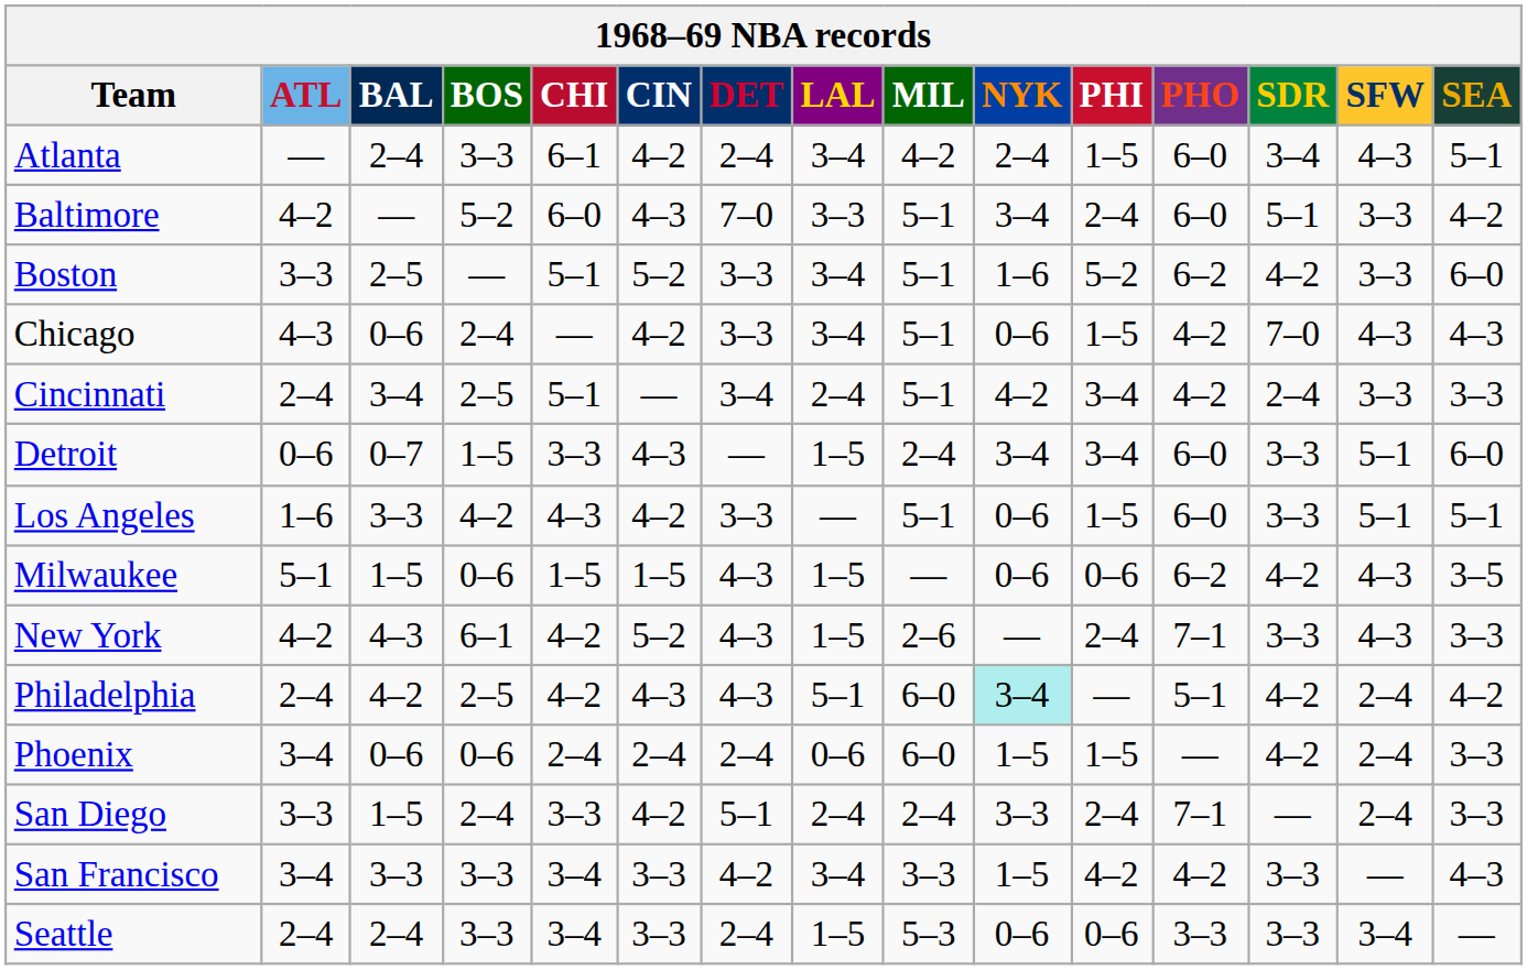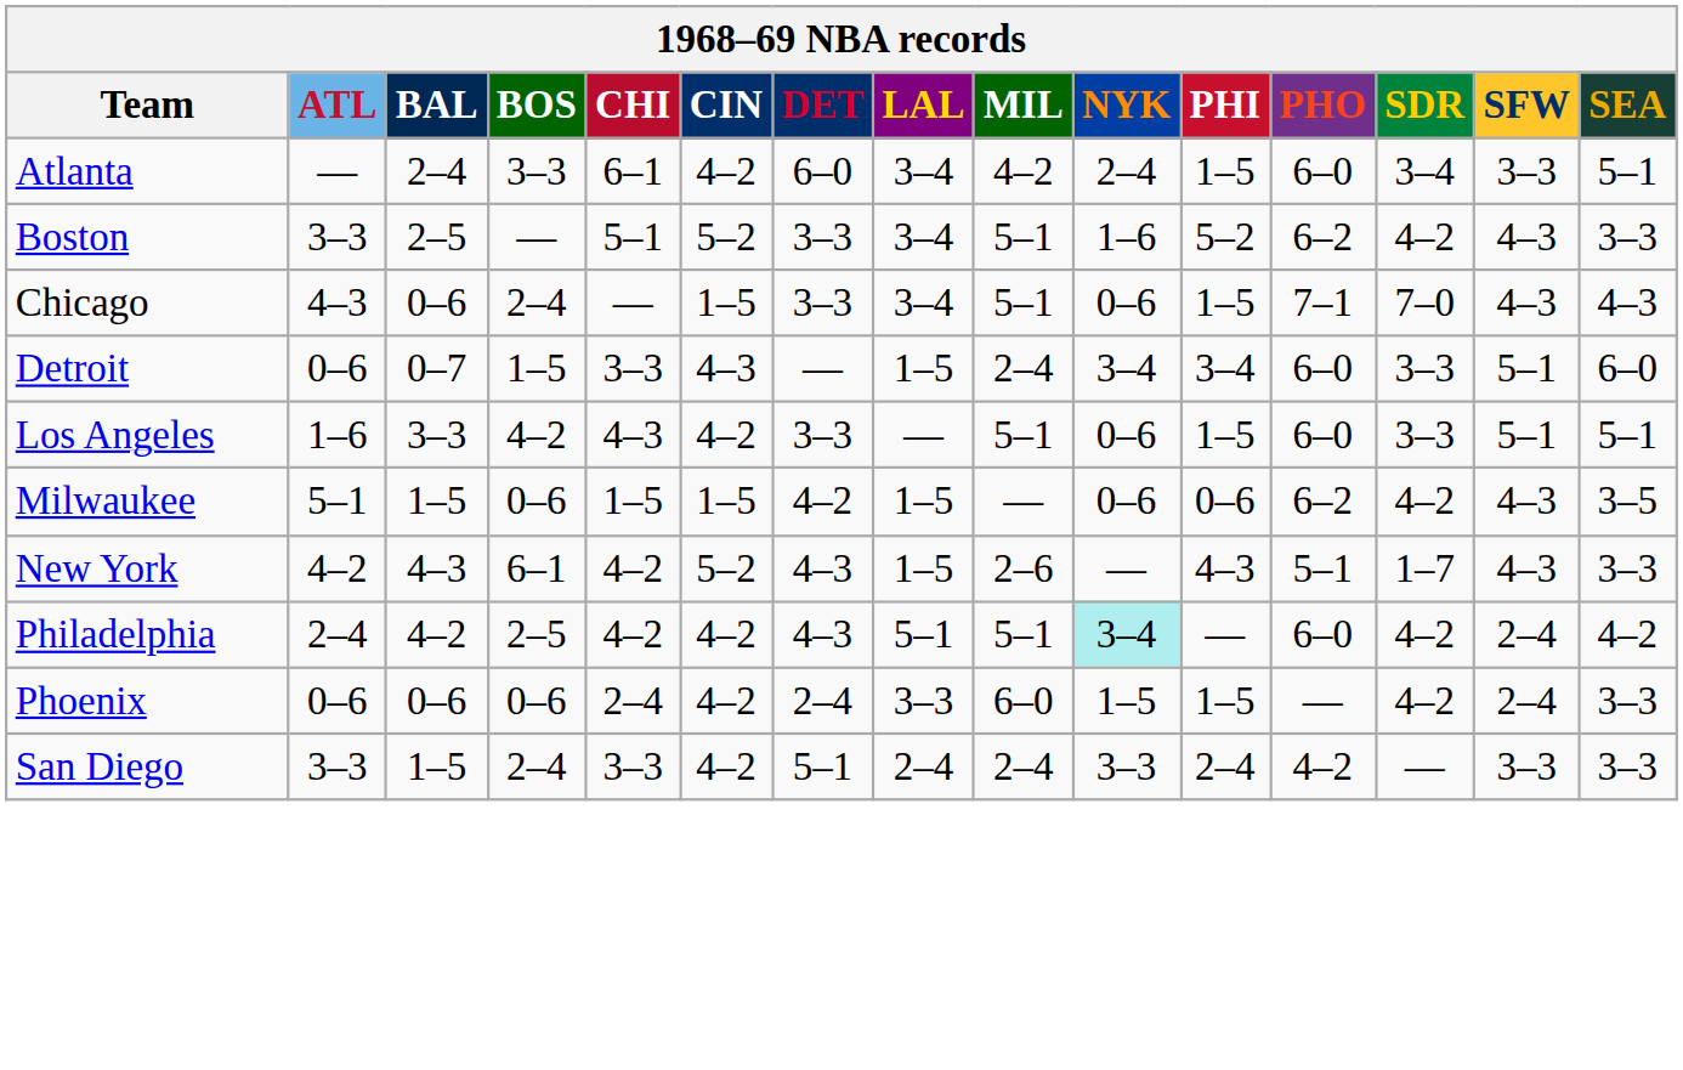Atlanta | DET: 2–4 -> 6–0
Atlanta | SFW: 4–3 -> 3–3
- row: Baltimore | 4–2 | — | 5–2 | 6–0 | 4–3 | 7–0 | 3–3 | 5–1 | 3–4 | 2–4 | 6–0 | 5–1 | 3–3 | 4–2
Boston | SFW: 3–3 -> 4–3
Boston | SEA: 6–0 -> 3–3
Chicago | CIN: 4–2 -> 1–5
Chicago | PHO: 4–2 -> 7–1
- row: Cincinnati | 2–4 | 3–4 | 2–5 | 5–1 | — | 3–4 | 2–4 | 5–1 | 4–2 | 3–4 | 4–2 | 2–4 | 3–3 | 3–3
Milwaukee | DET: 4–3 -> 4–2
New York | PHI: 2–4 -> 4–3
New York | PHO: 7–1 -> 5–1
New York | SDR: 3–3 -> 1–7
Philadelphia | CIN: 4–3 -> 4–2
Philadelphia | MIL: 6–0 -> 5–1
Philadelphia | PHO: 5–1 -> 6–0
Phoenix | ATL: 3–4 -> 0–6
Phoenix | CIN: 2–4 -> 4–2
Phoenix | LAL: 0–6 -> 3–3
San Diego | PHO: 7–1 -> 4–2
San Diego | SFW: 2–4 -> 3–3
- row: San Francisco | 3–4 | 3–3 | 3–3 | 3–4 | 3–3 | 4–2 | 3–4 | 3–3 | 1–5 | 4–2 | 4–2 | 3–3 | — | 4–3
- row: Seattle | 2–4 | 2–4 | 3–3 | 3–4 | 3–3 | 2–4 | 1–5 | 5–3 | 0–6 | 0–6 | 3–3 | 3–3 | 3–4 | —
